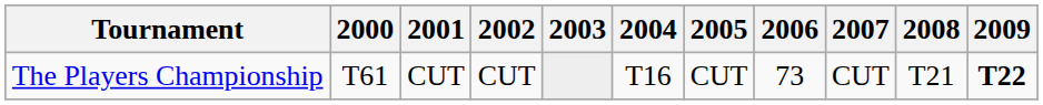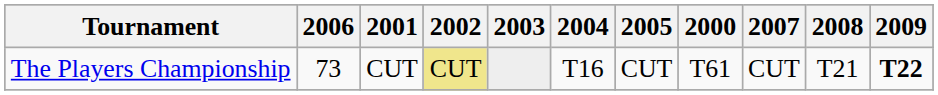columns swapped: 2000 <-> 2006
The Players Championship | 2002: no background -> khaki background
